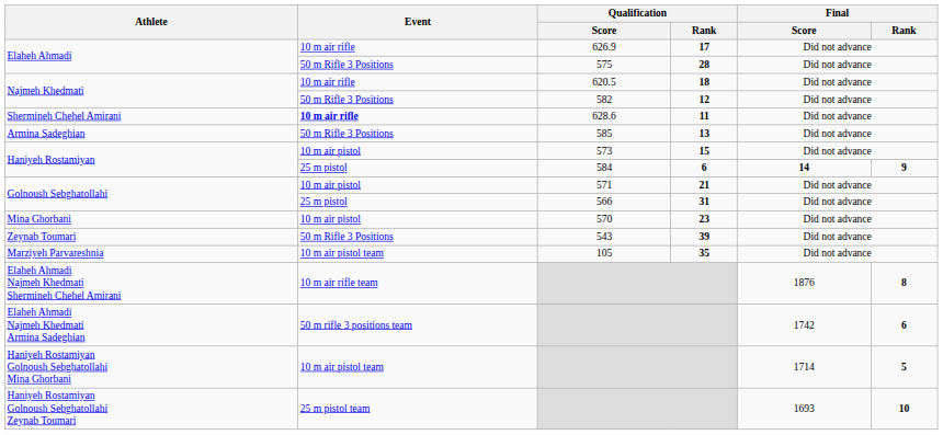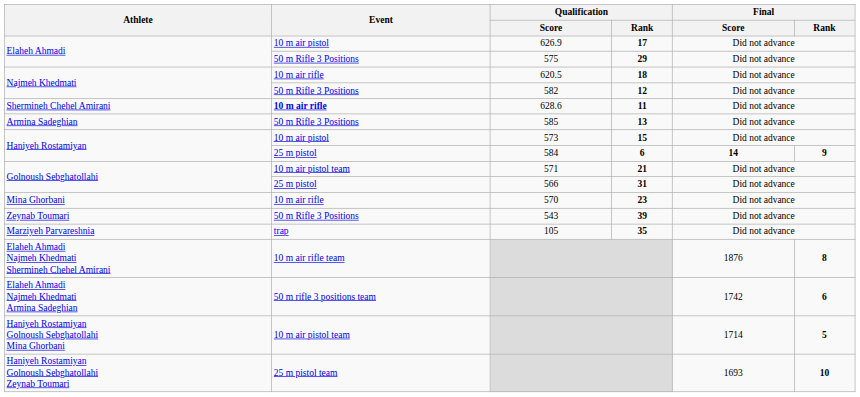626.9 | Event: 10 m air rifle -> 10 m air pistol
575 | Qualification / Rank: 28 -> 29
571 | Event: 10 m air pistol -> 10 m air pistol team
570 | Event: 10 m air pistol -> 10 m air rifle
105 | Event: 10 m air pistol team -> trap
